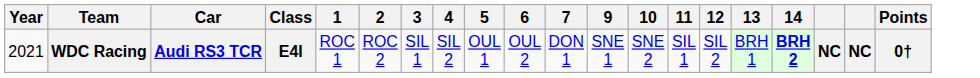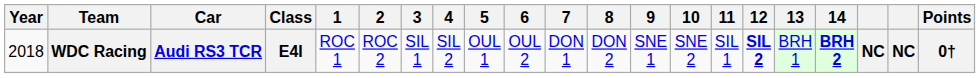+ column: 8 | DON 2
WDC Racing | Year: 2021 -> 2018
WDC Racing | 12: normal -> bold
